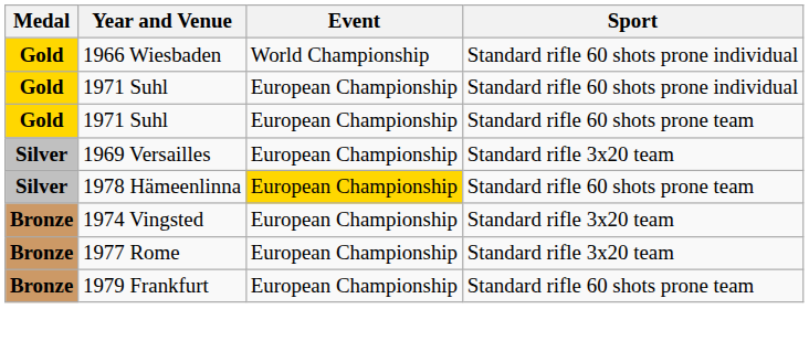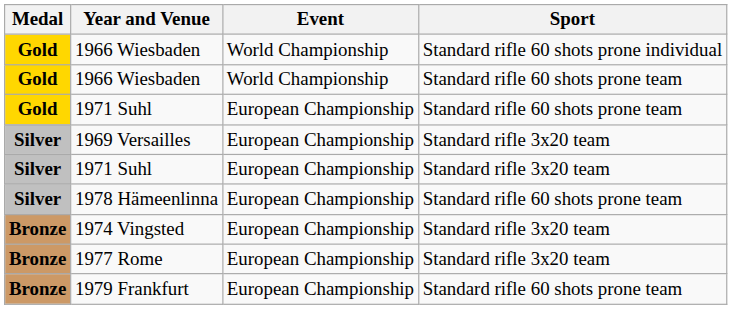+ row: Gold | 1966 Wiesbaden | World Championship | Standard rifle 60 shots prone team
- row: Gold | 1971 Suhl | European Championship | Standard rifle 60 shots prone individual
+ row: Silver | 1971 Suhl | European Championship | Standard rifle 3x20 team
1978 Hämeenlinna | Event: gold background -> no background
